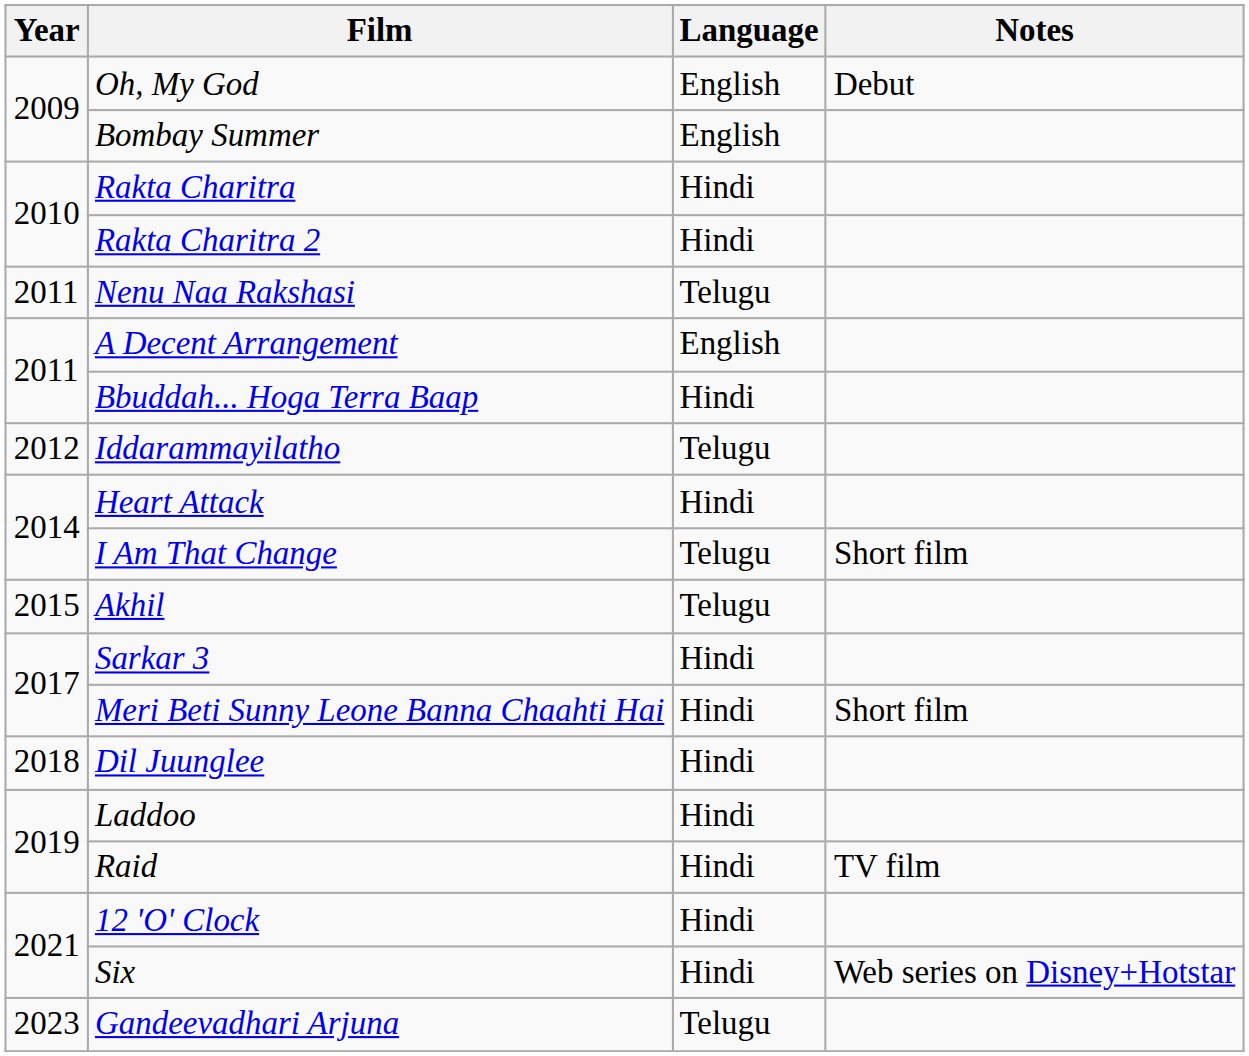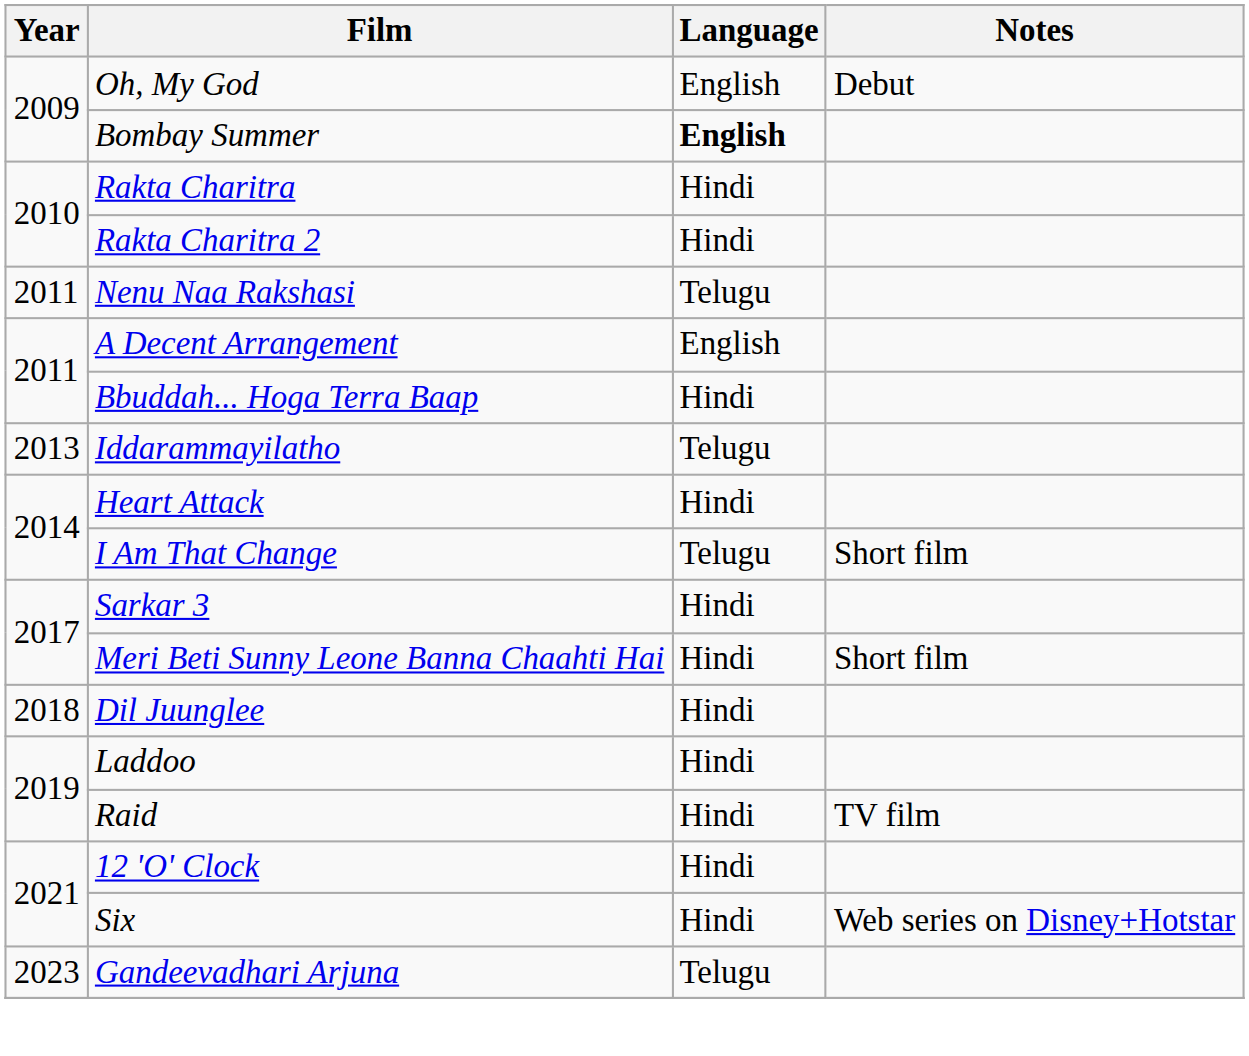Bombay Summer | Language: normal -> bold
Iddarammayilatho | Year: 2012 -> 2013
- row: 2015 | Akhil | Telugu
